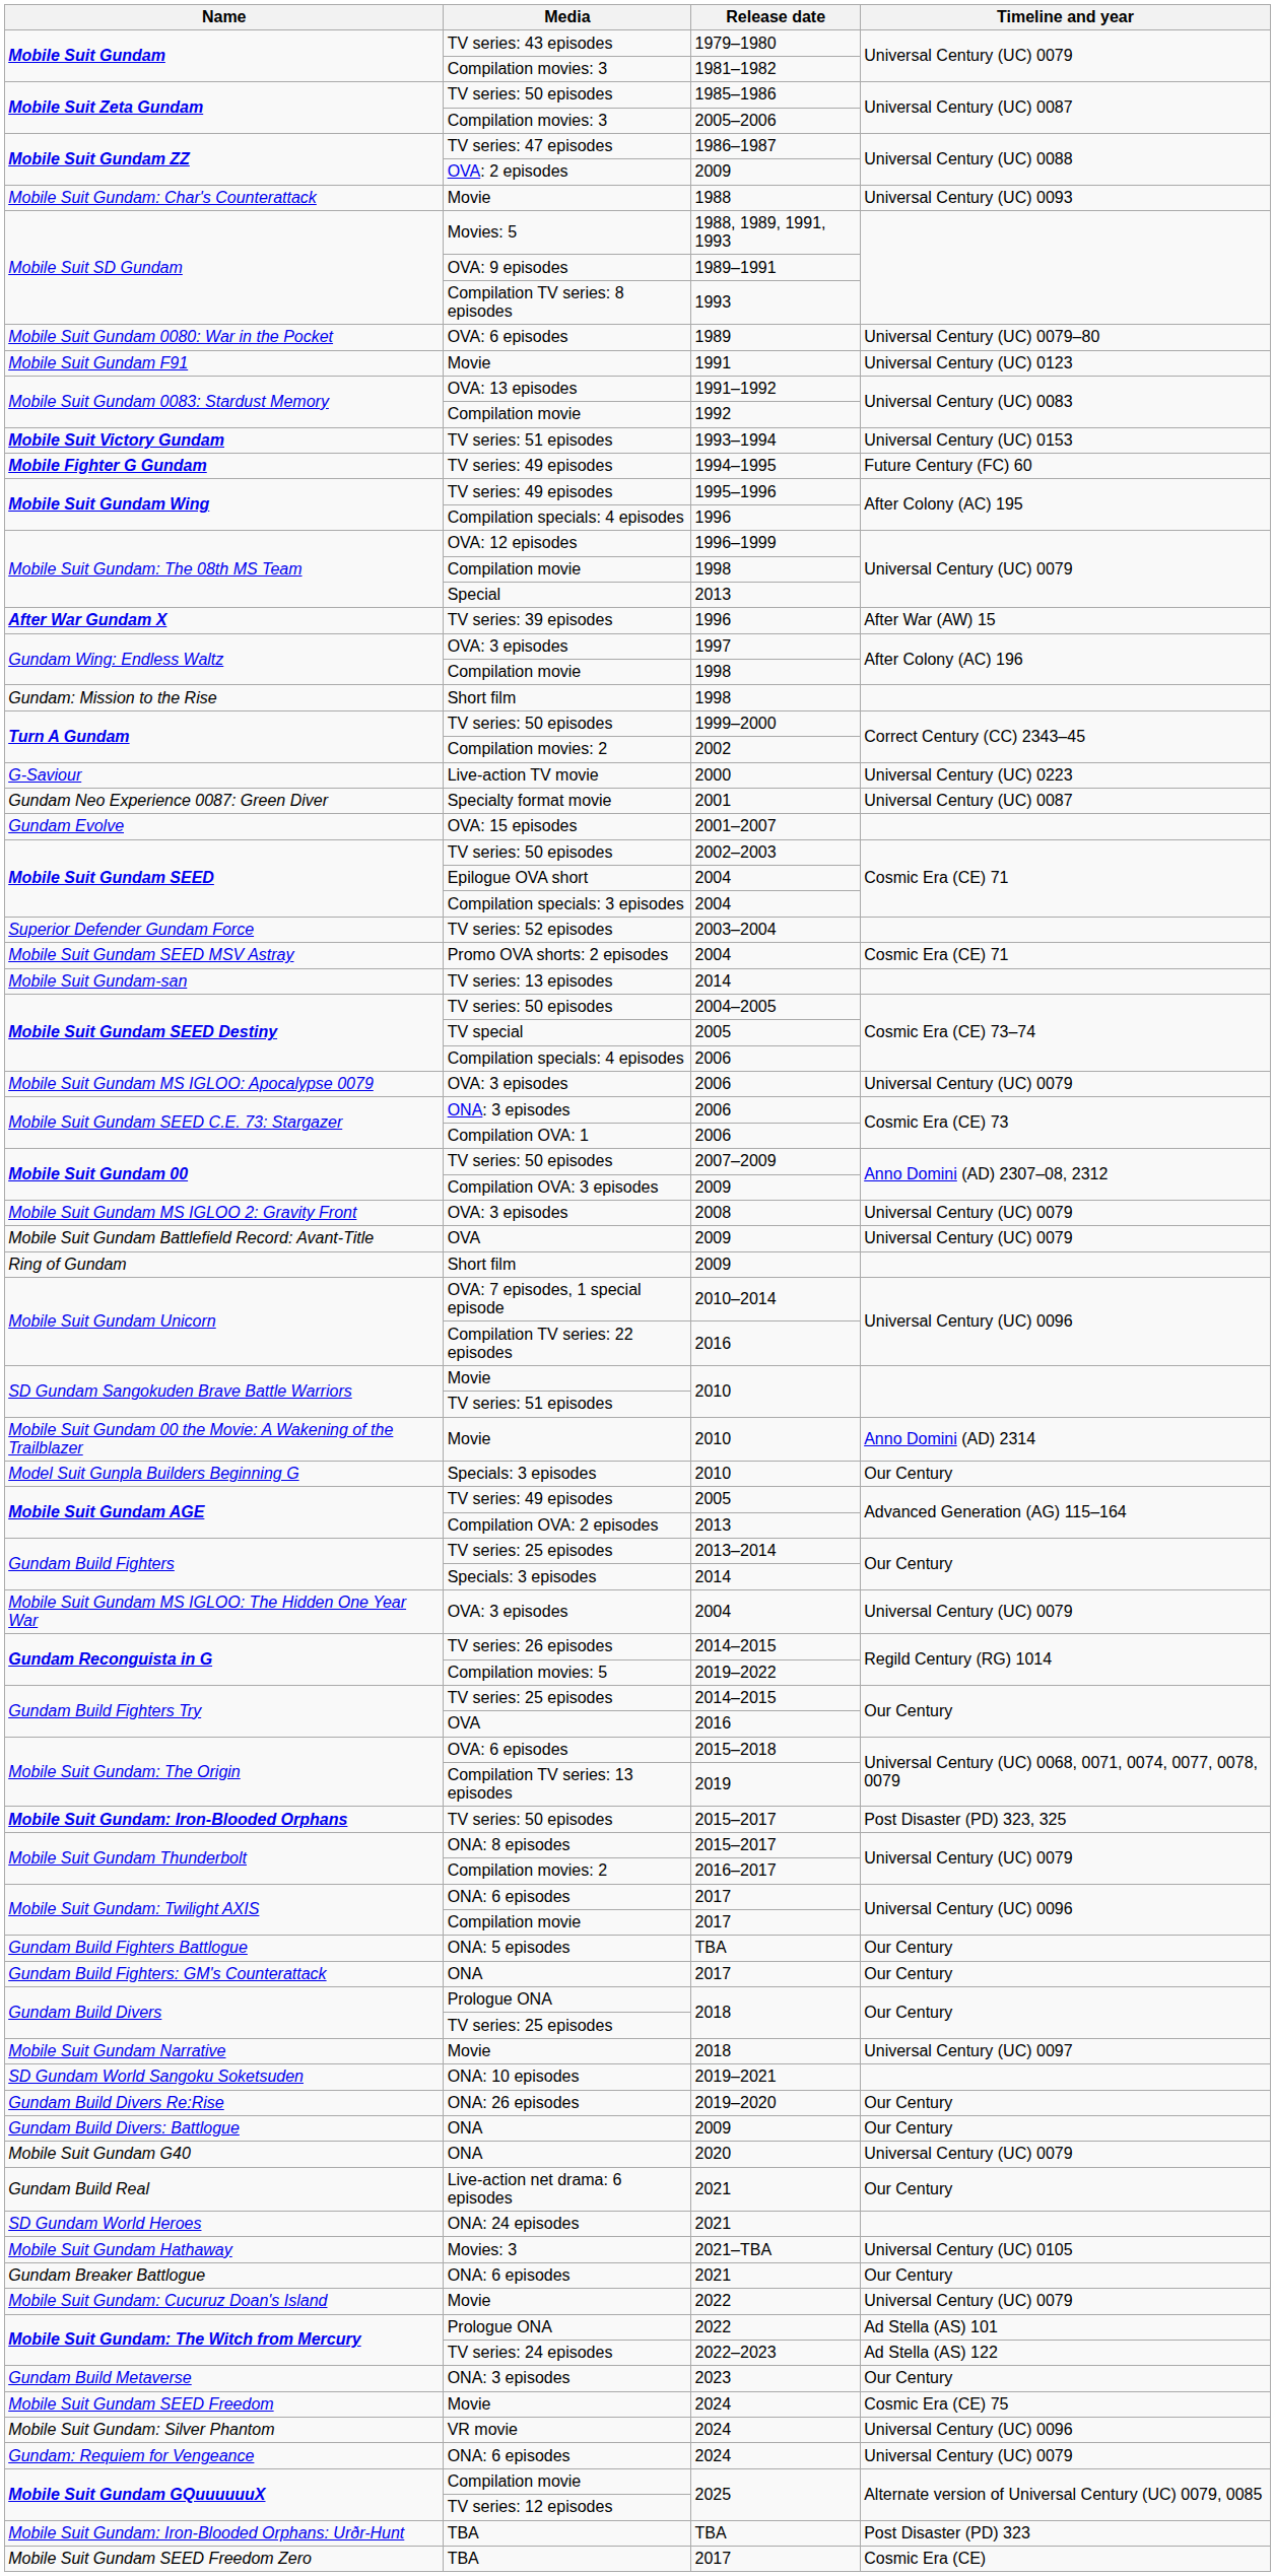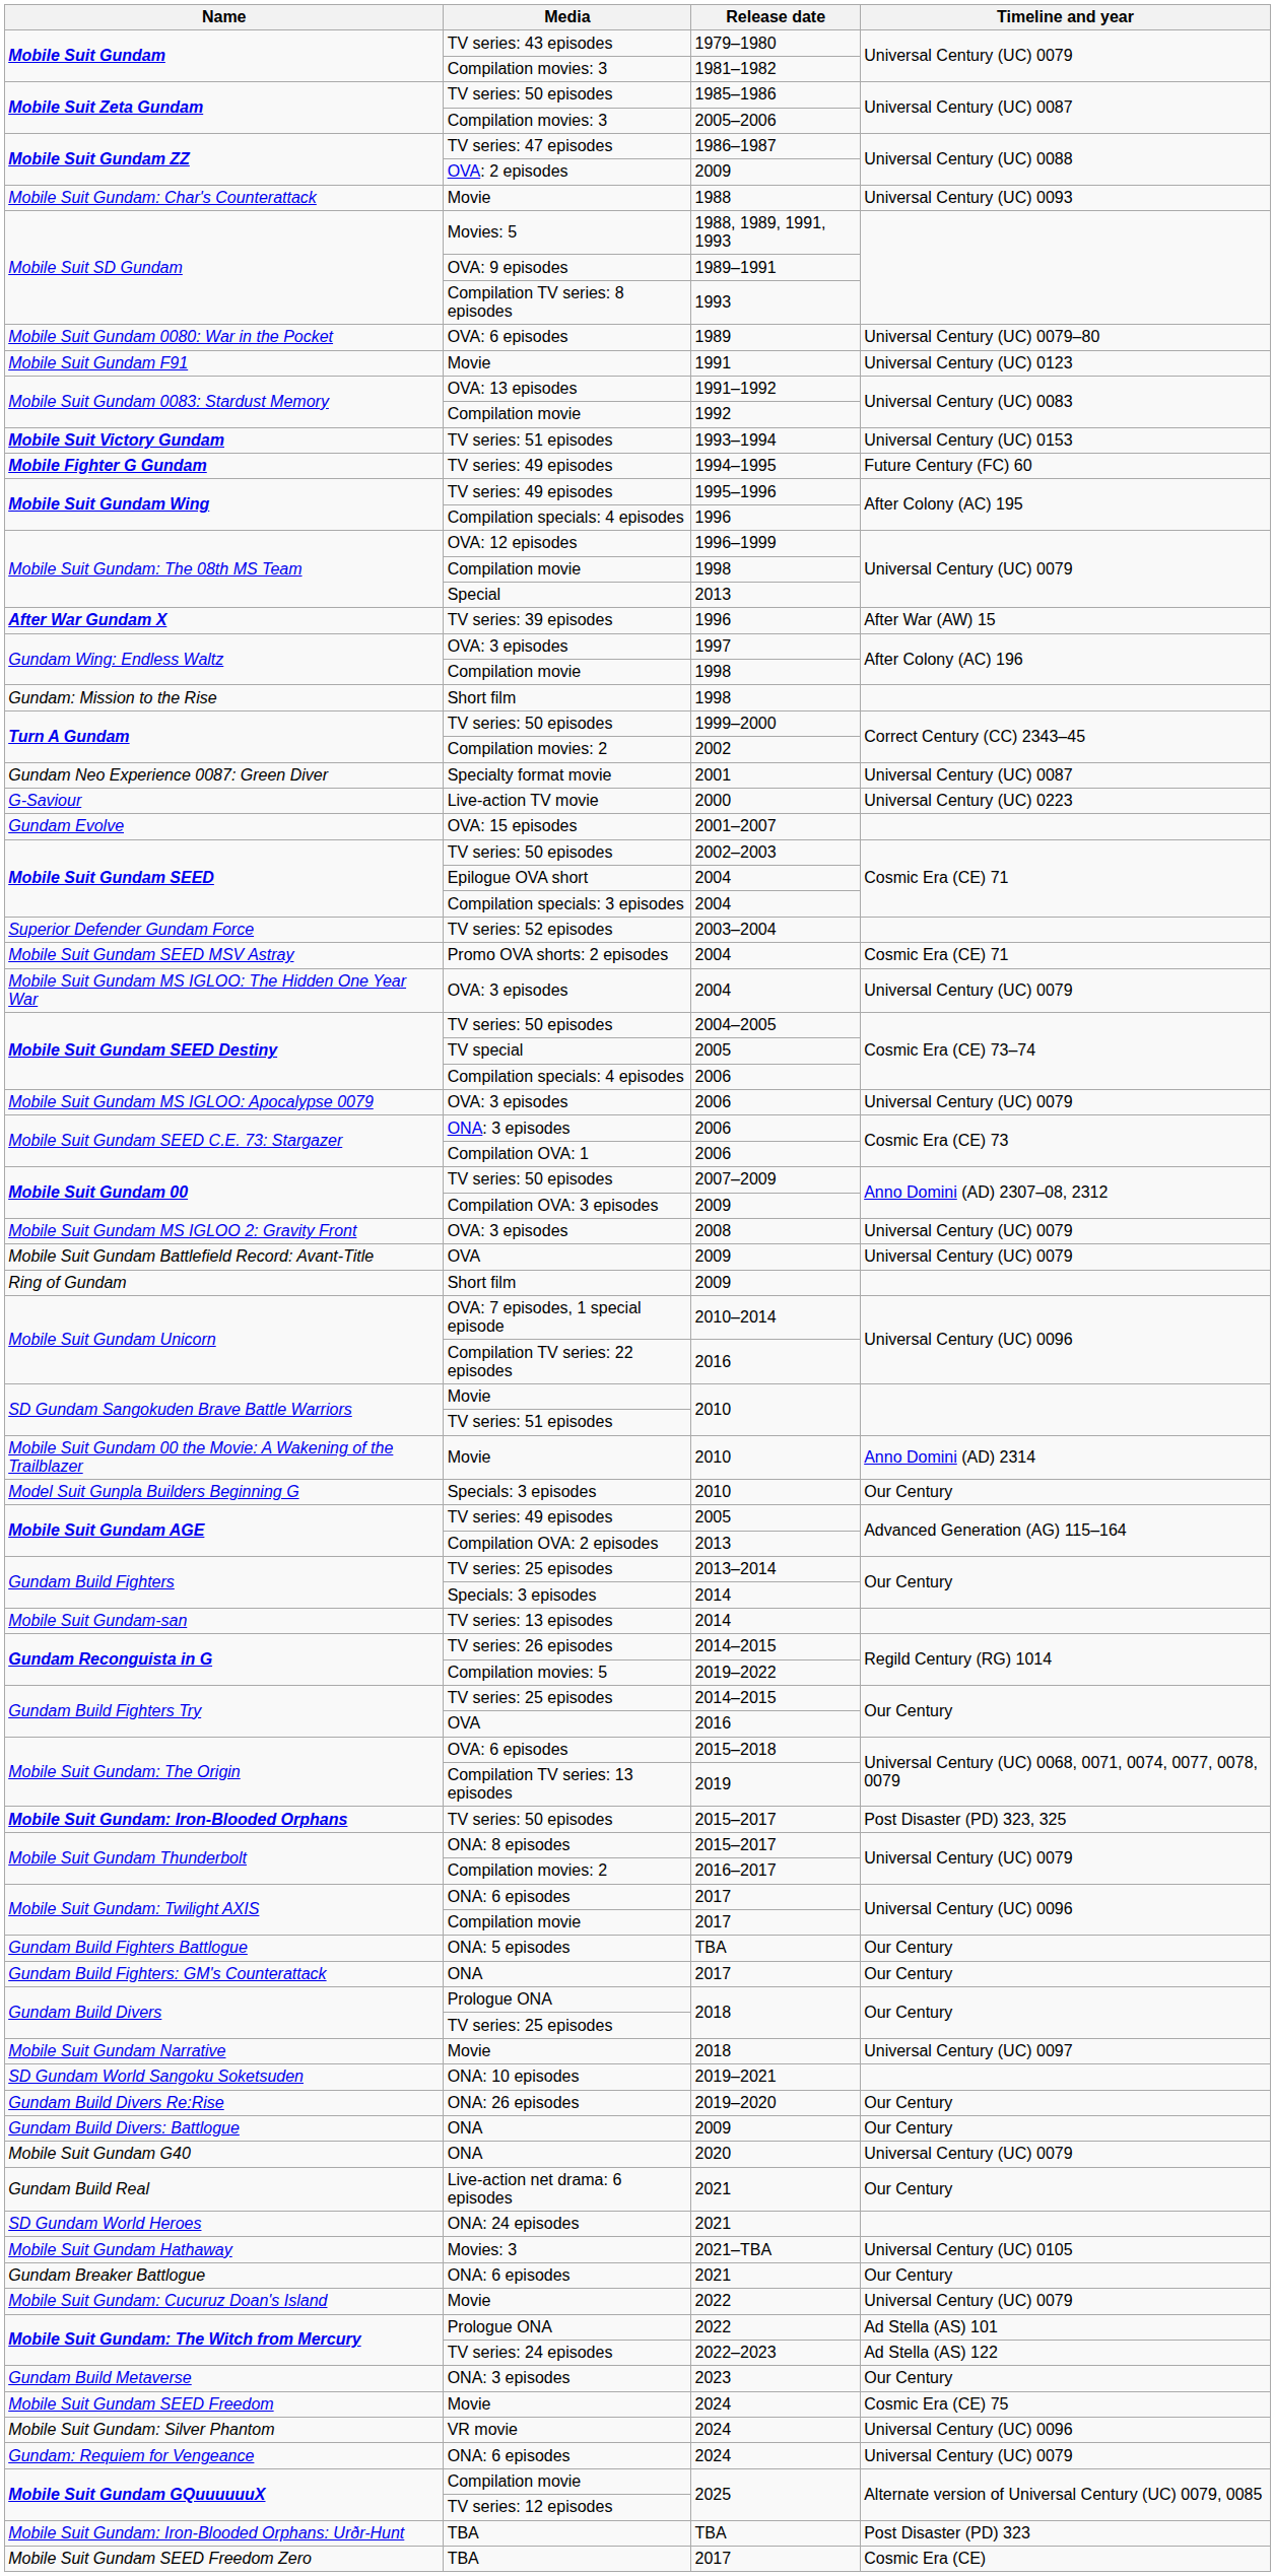rows swapped: G-Saviour <-> Gundam Neo Experience 0087: Green Diver
rows swapped: Mobile Suit Gundam MS IGLOO: The Hidden One Year War <-> Mobile Suit Gundam-san
